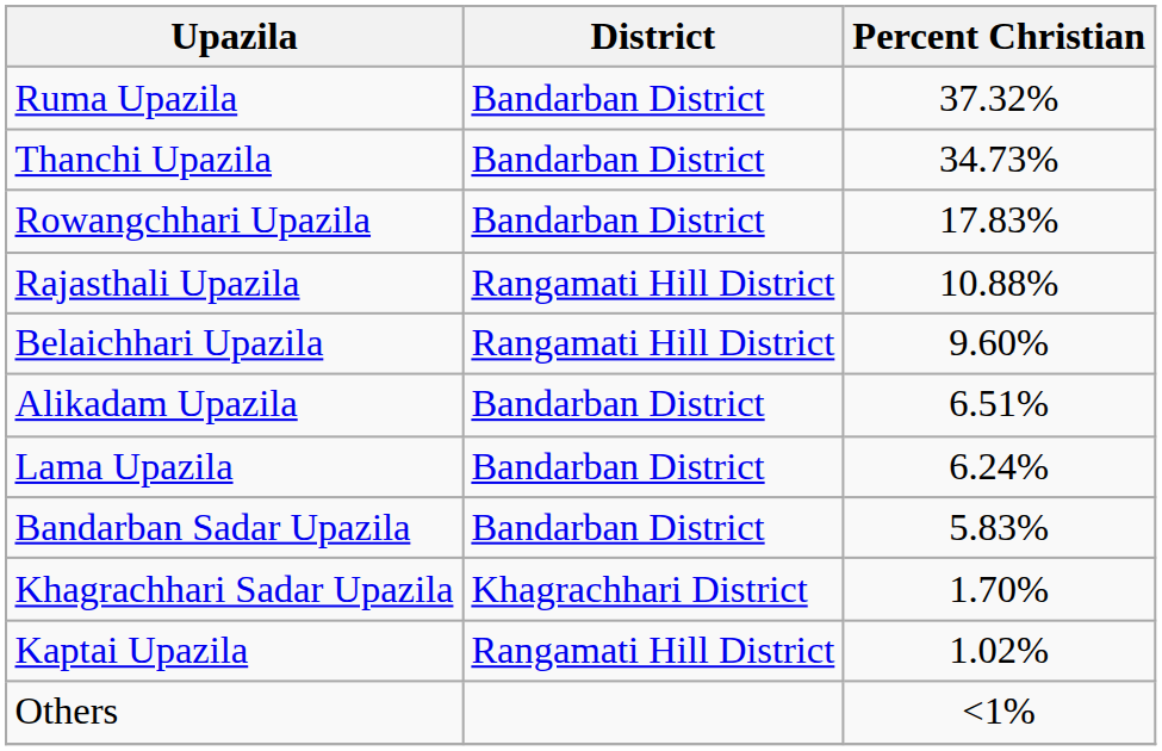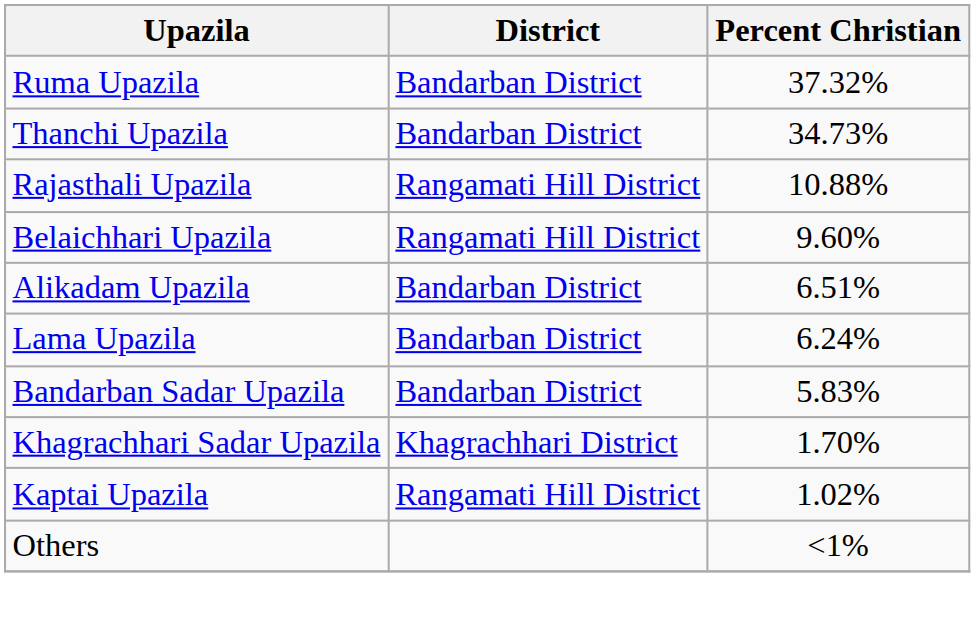- row: Rowangchhari Upazila | Bandarban District | 17.83%
